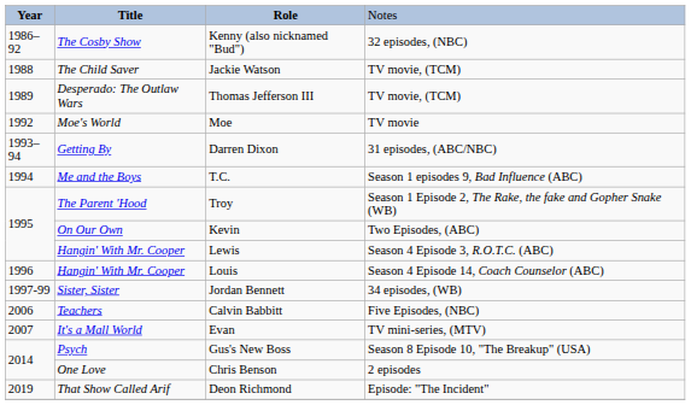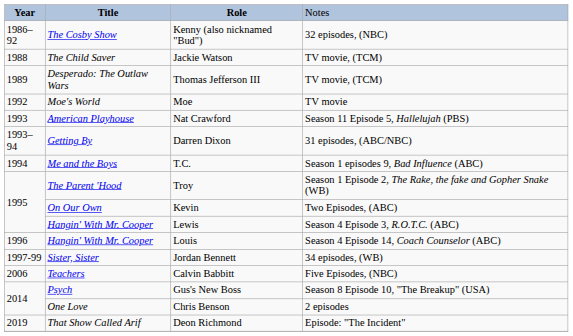+ row: 1993 | American Playhouse | Nat Crawford | Season 11 Episode 5, Hallelujah (PBS)
- row: 2007 | It's a Mall World | Evan | TV mini-series, (MTV)
